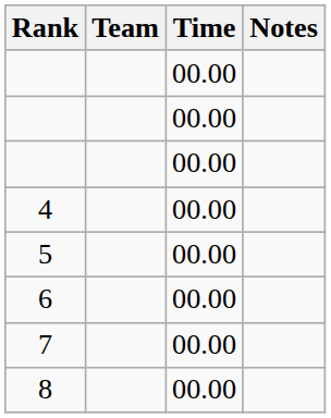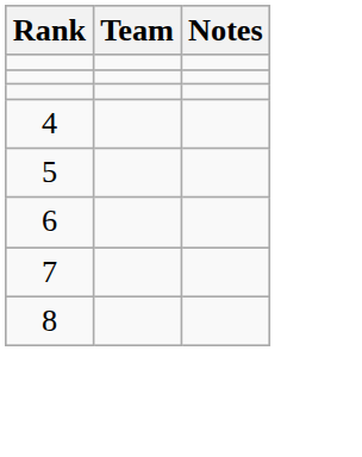- column: Time | 00.00 | 00.00 | 00.00 | 00.00 | 00.00 | 00.00 | 00.00 | 00.00
